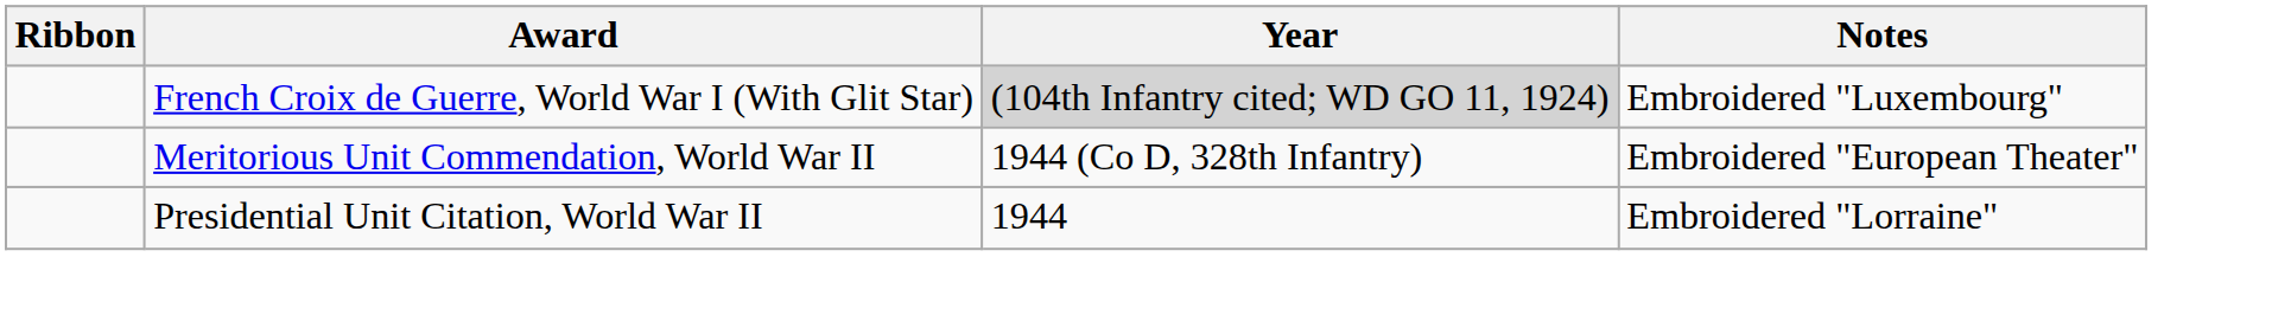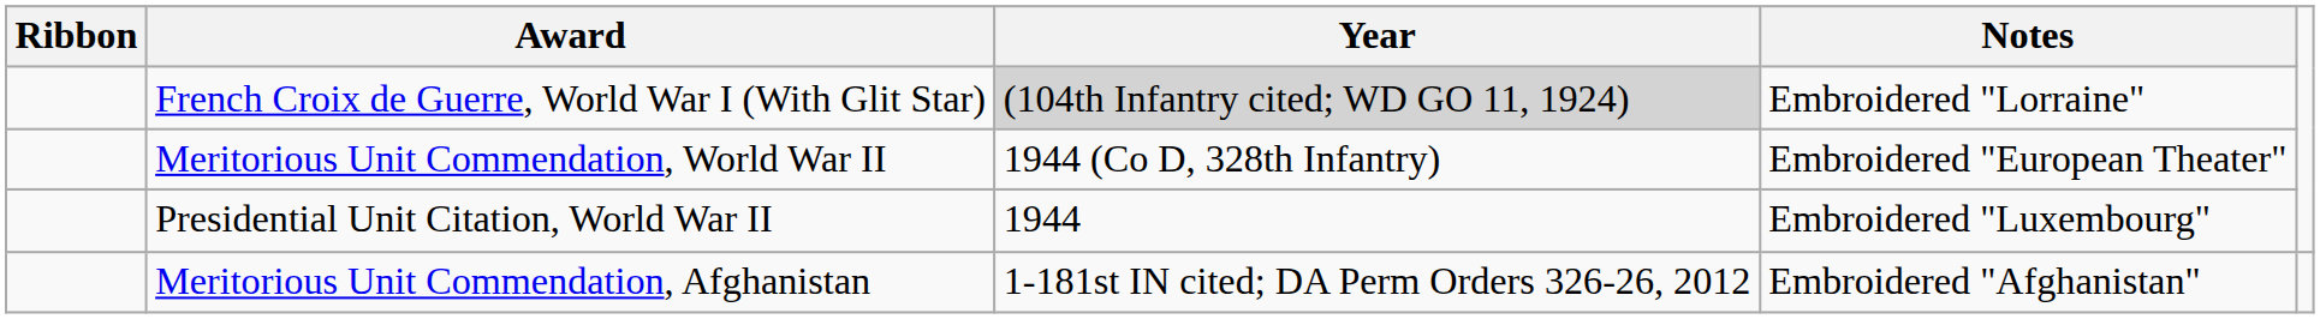French Croix de Guerre, World War I (With Glit Star) | Notes: Embroidered "Luxembourg" -> Embroidered "Lorraine"
Presidential Unit Citation, World War II | Notes: Embroidered "Lorraine" -> Embroidered "Luxembourg"
+ row: Meritorious Unit Commendation, Afghanistan | 1-181st IN cited; DA Perm Orders 326-26, 2012 | Embroidered "Afghanistan"
